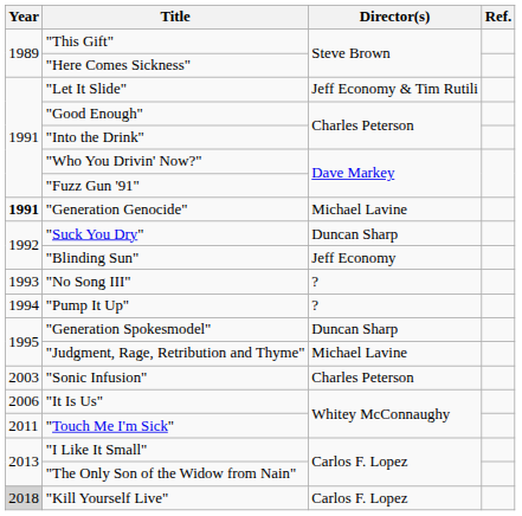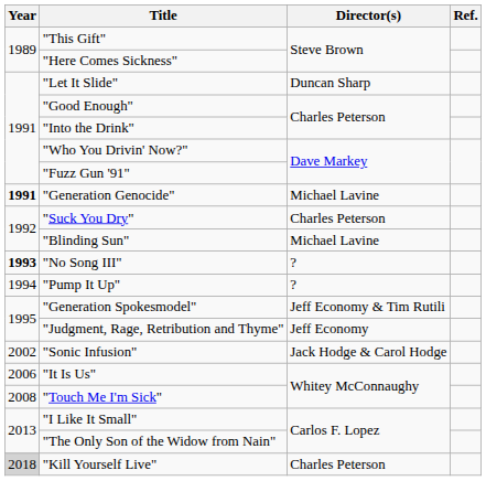"Let It Slide" | Director(s): Jeff Economy & Tim Rutili -> Duncan Sharp
"Suck You Dry" | Director(s): Duncan Sharp -> Charles Peterson
"Blinding Sun" | Director(s): Jeff Economy -> Michael Lavine
"No Song III" | Year: normal -> bold
"Generation Spokesmodel" | Director(s): Duncan Sharp -> Jeff Economy & Tim Rutili
"Judgment, Rage, Retribution and Thyme" | Director(s): Michael Lavine -> Jeff Economy
"Sonic Infusion" | Year: 2003 -> 2002
"Sonic Infusion" | Director(s): Charles Peterson -> Jack Hodge & Carol Hodge
"Touch Me I'm Sick" | Year: 2011 -> 2008
"Kill Yourself Live" | Director(s): Carlos F. Lopez -> Charles Peterson
